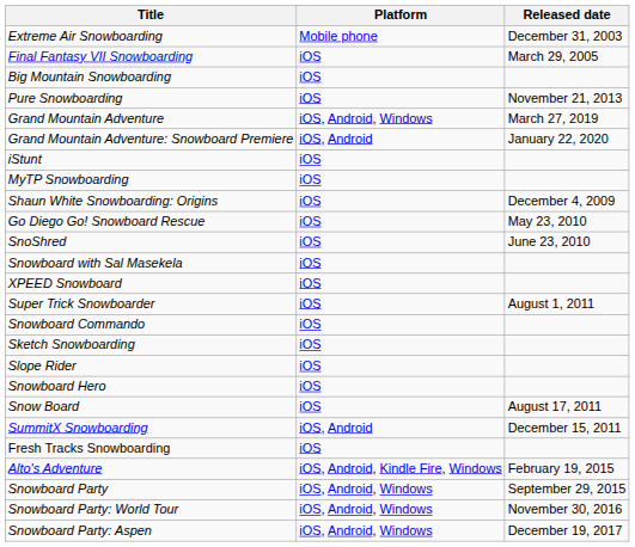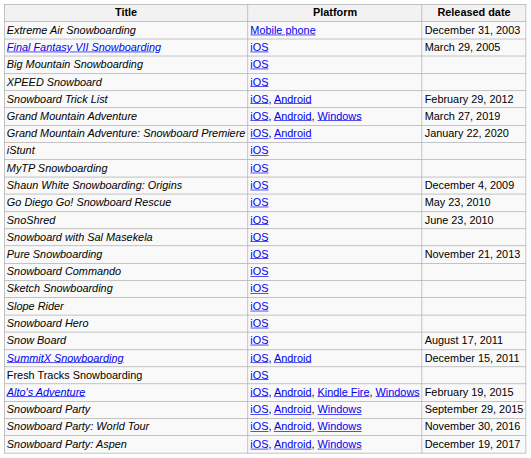rows swapped: Pure Snowboarding <-> XPEED Snowboard
+ row: Snowboard Trick List | iOS, Android | February 29, 2012
- row: Super Trick Snowboarder | iOS | August 1, 2011
